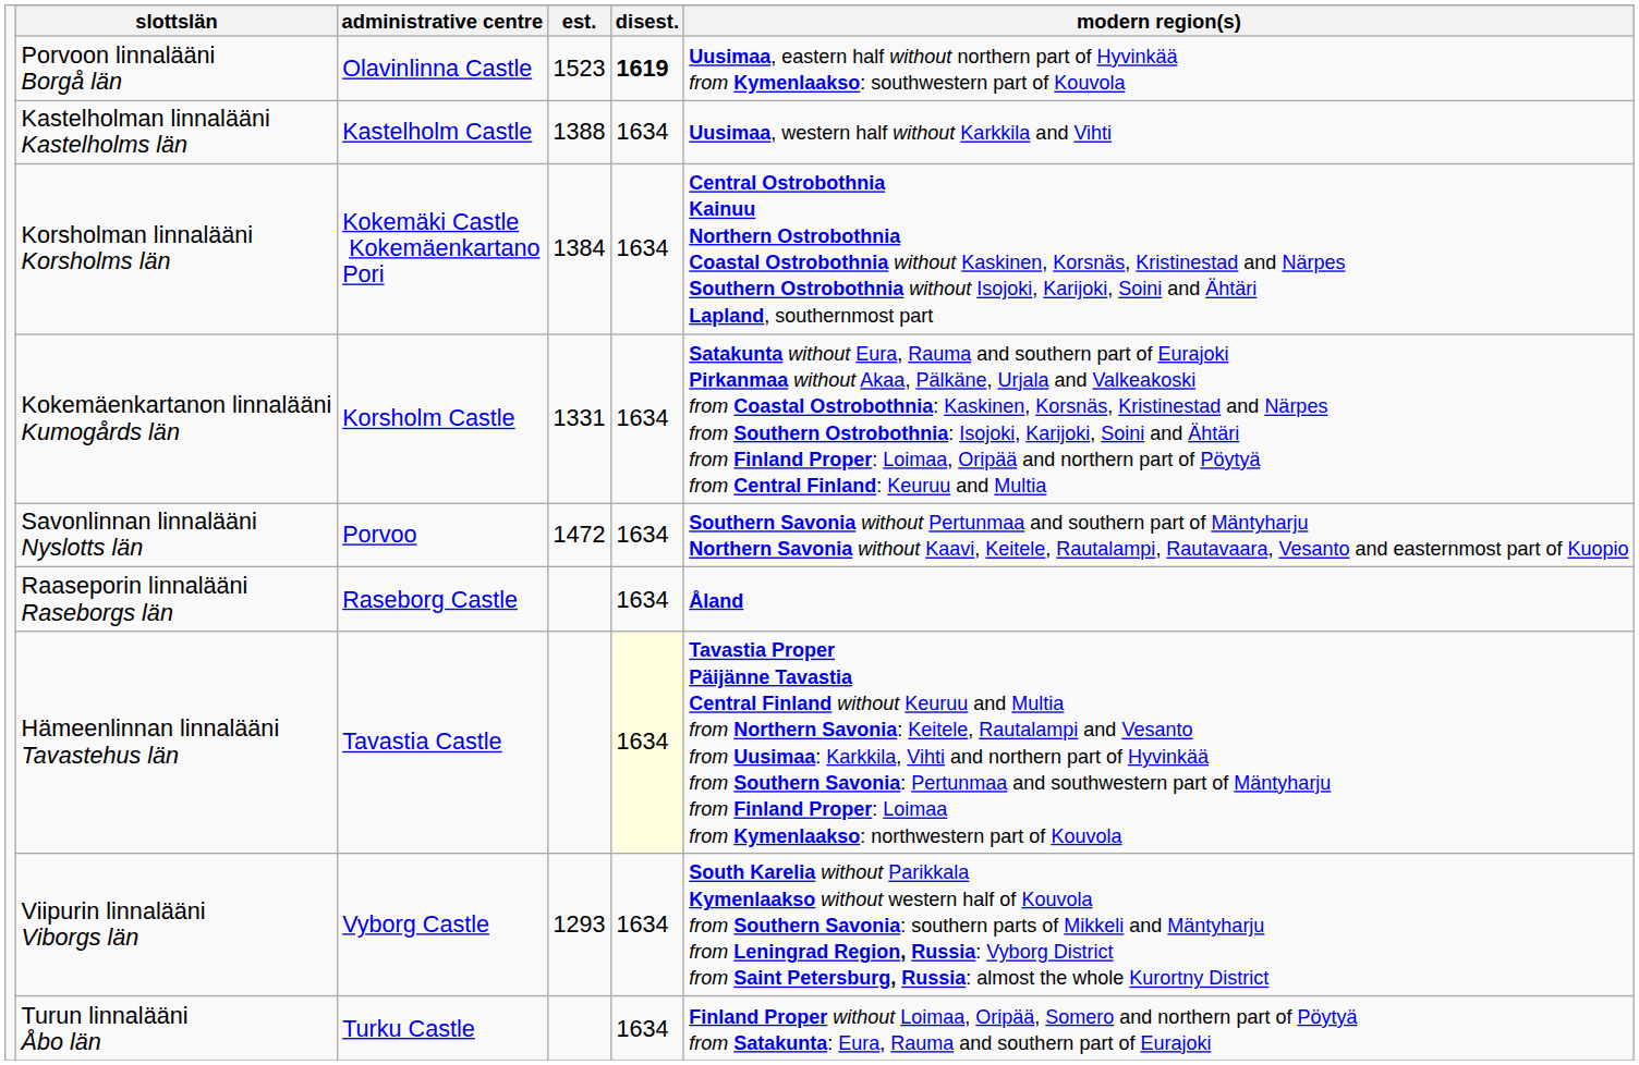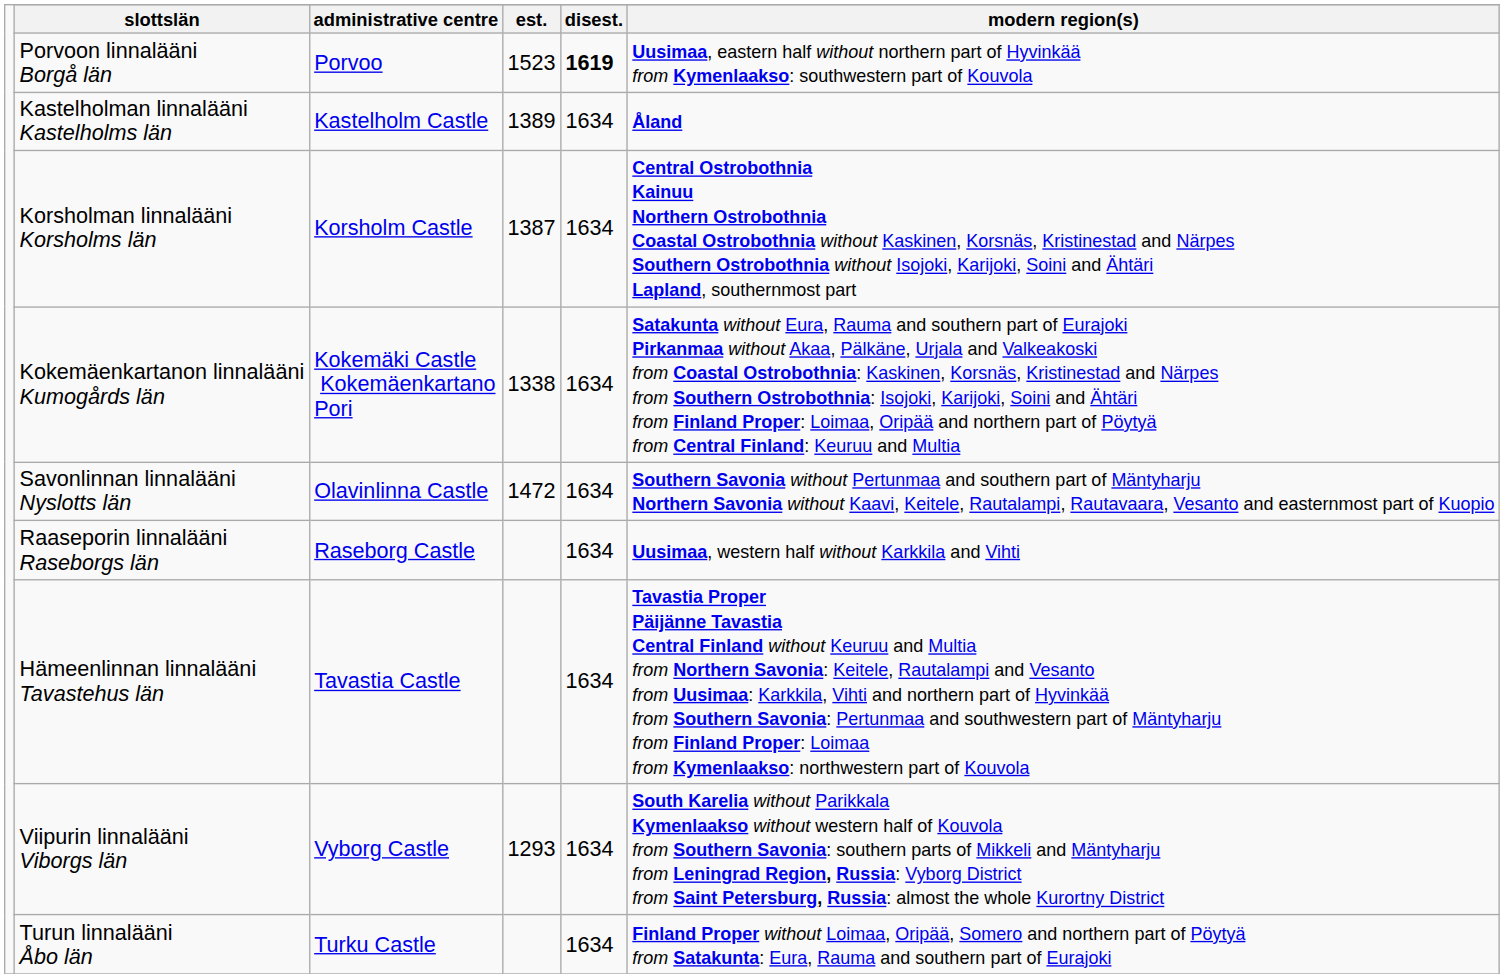Porvoon linnalääni Borgå län | column 3: Olavinlinna Castle -> Porvoo
Kastelholman linnalääni Kastelholms län | column 4: 1388 -> 1389
Kastelholman linnalääni Kastelholms län | column 6: Uusimaa, western half without Karkkila and Vihti -> Åland
Korsholman linnalääni Korsholms län | column 3: Kokemäki Castle Kokemäenkartano Pori -> Korsholm Castle
Korsholman linnalääni Korsholms län | column 4: 1384 -> 1387
Kokemäenkartanon linnalääni Kumogårds län | column 3: Korsholm Castle -> Kokemäki Castle Kokemäenkartano Pori
Kokemäenkartanon linnalääni Kumogårds län | column 4: 1331 -> 1338
Savonlinnan linnalääni Nyslotts län | column 3: Porvoo -> Olavinlinna Castle
Raaseporin linnalääni Raseborgs län | column 6: Åland -> Uusimaa, western half without Karkkila and Vihti
Hämeenlinnan linnalääni Tavastehus län | column 5: lightyellow background -> no background
